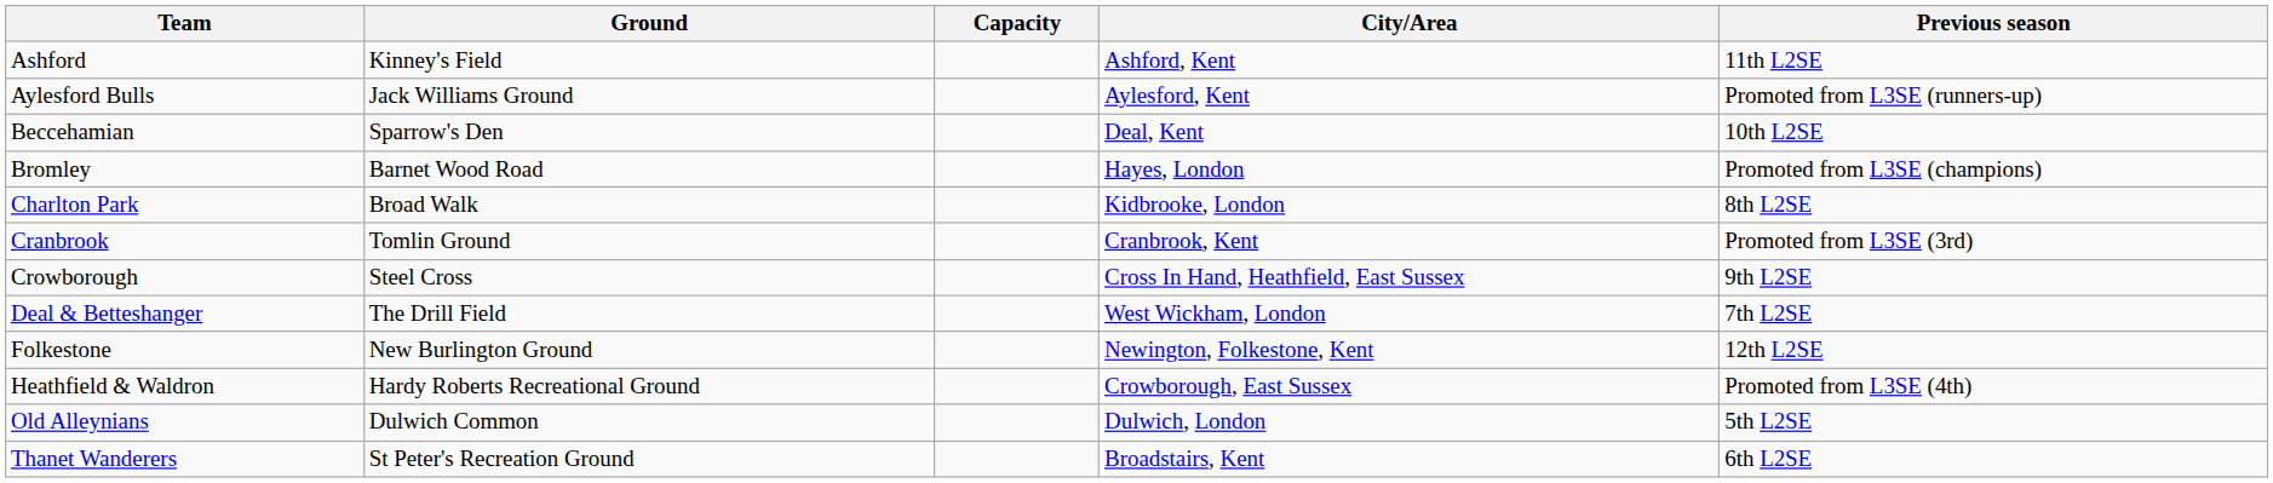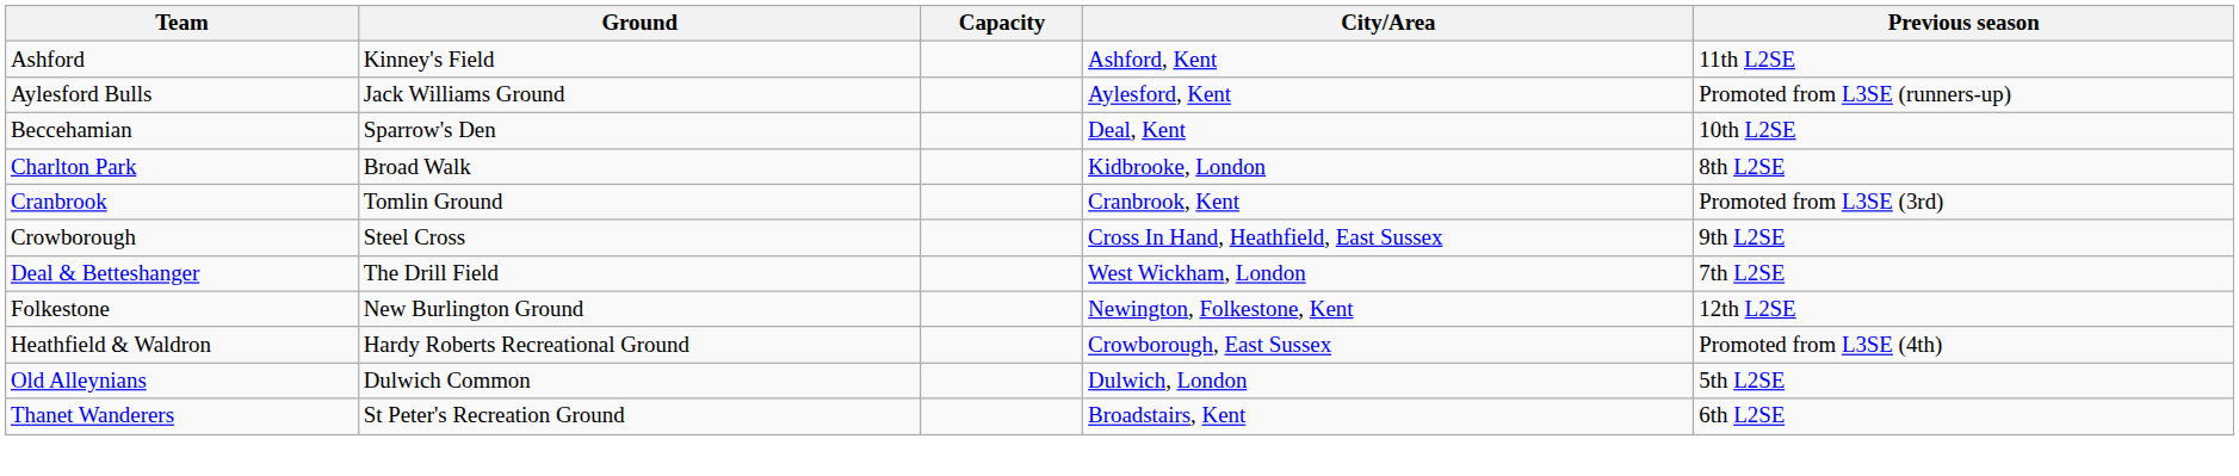- row: Bromley | Barnet Wood Road | Hayes, London | Promoted from L3SE (champions)
